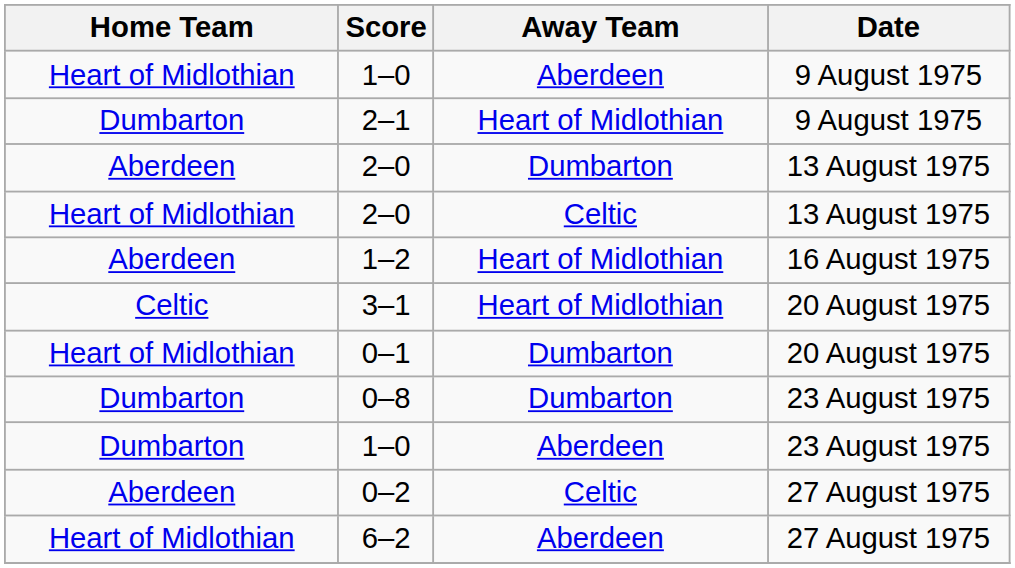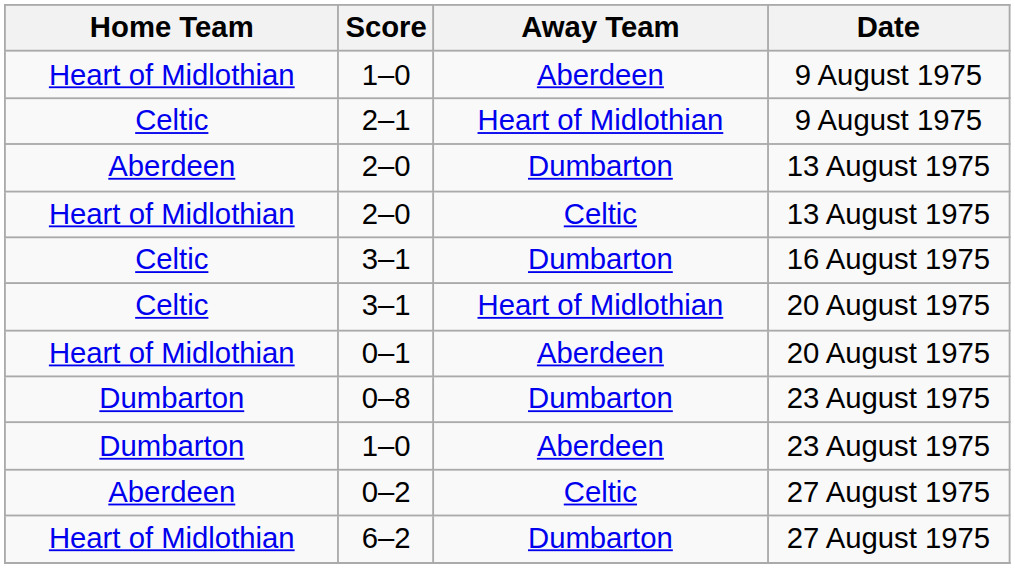2–1 | Home Team: Dumbarton -> Celtic
- row: Aberdeen | 1–2 | Heart of Midlothian | 16 August 1975
+ row: Celtic | 3–1 | Dumbarton | 16 August 1975
0–1 | Away Team: Dumbarton -> Aberdeen
6–2 | Away Team: Aberdeen -> Dumbarton
